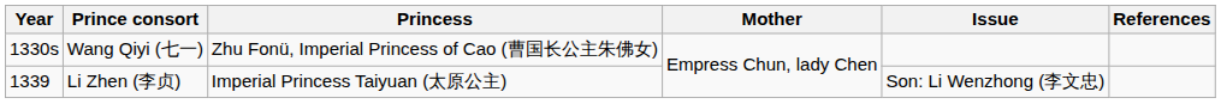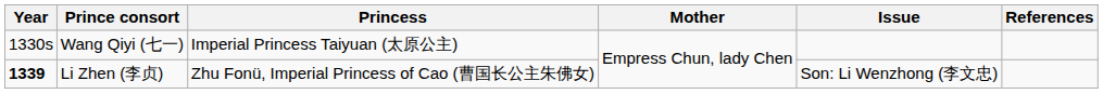Wang Qiyi (七一) | Princess: Zhu Fonü, Imperial Princess of Cao (曹国长公主朱佛女) -> Imperial Princess Taiyuan (太原公主)
Li Zhen (李贞) | Year: normal -> bold
Li Zhen (李贞) | Princess: Imperial Princess Taiyuan (太原公主) -> Zhu Fonü, Imperial Princess of Cao (曹国长公主朱佛女)
